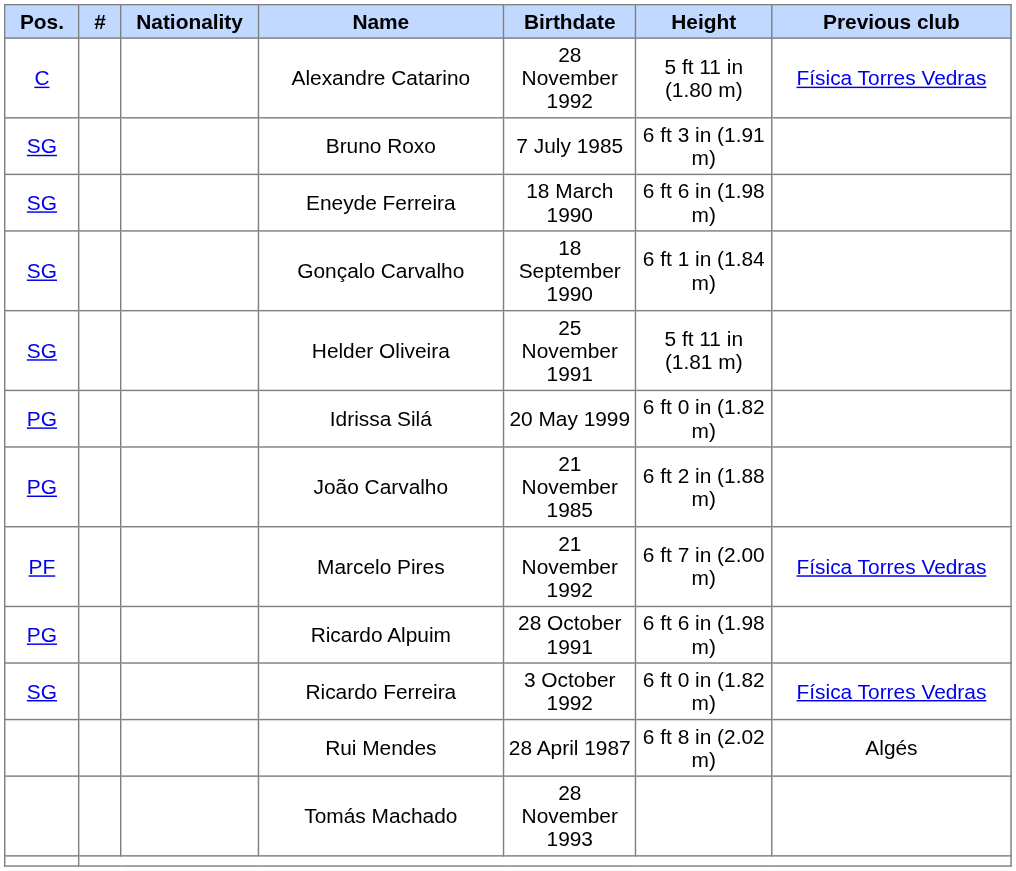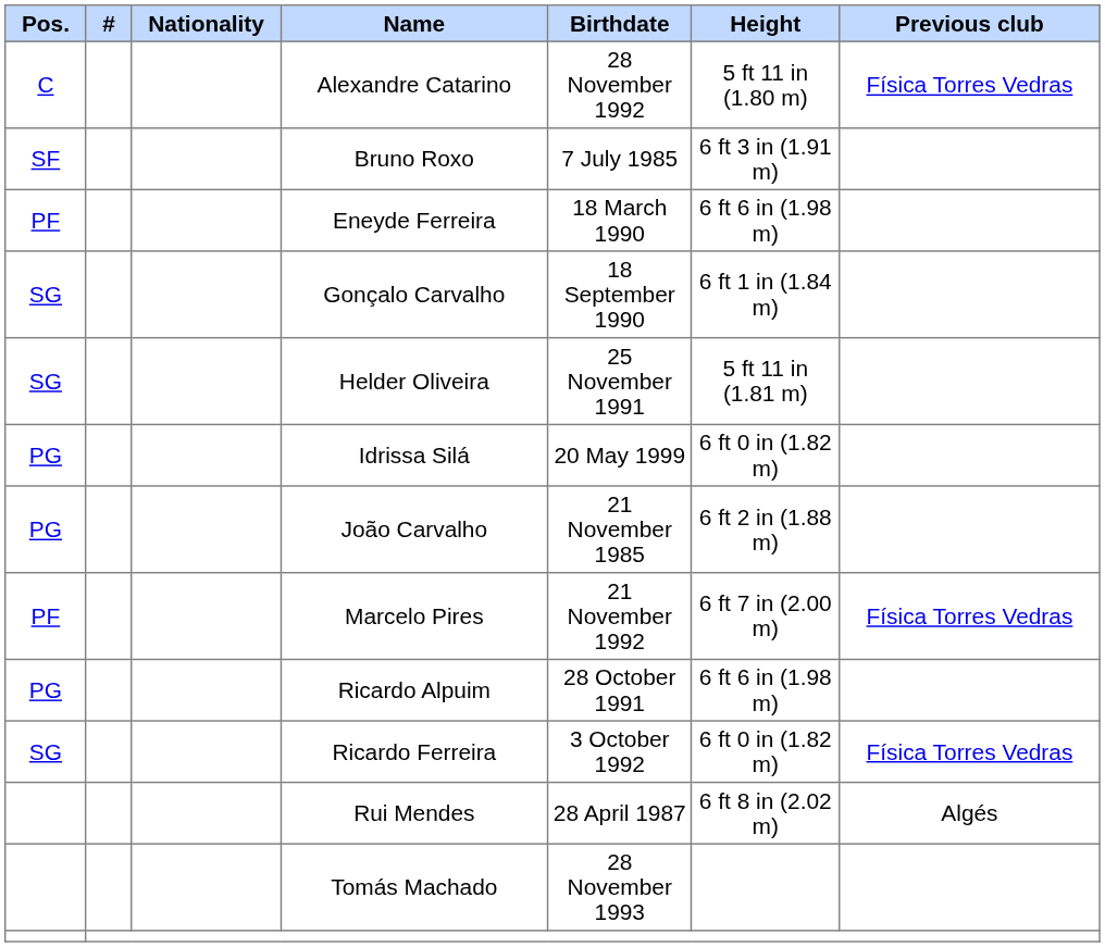Bruno Roxo | Pos.: SG -> SF
Eneyde Ferreira | Pos.: SG -> PF
